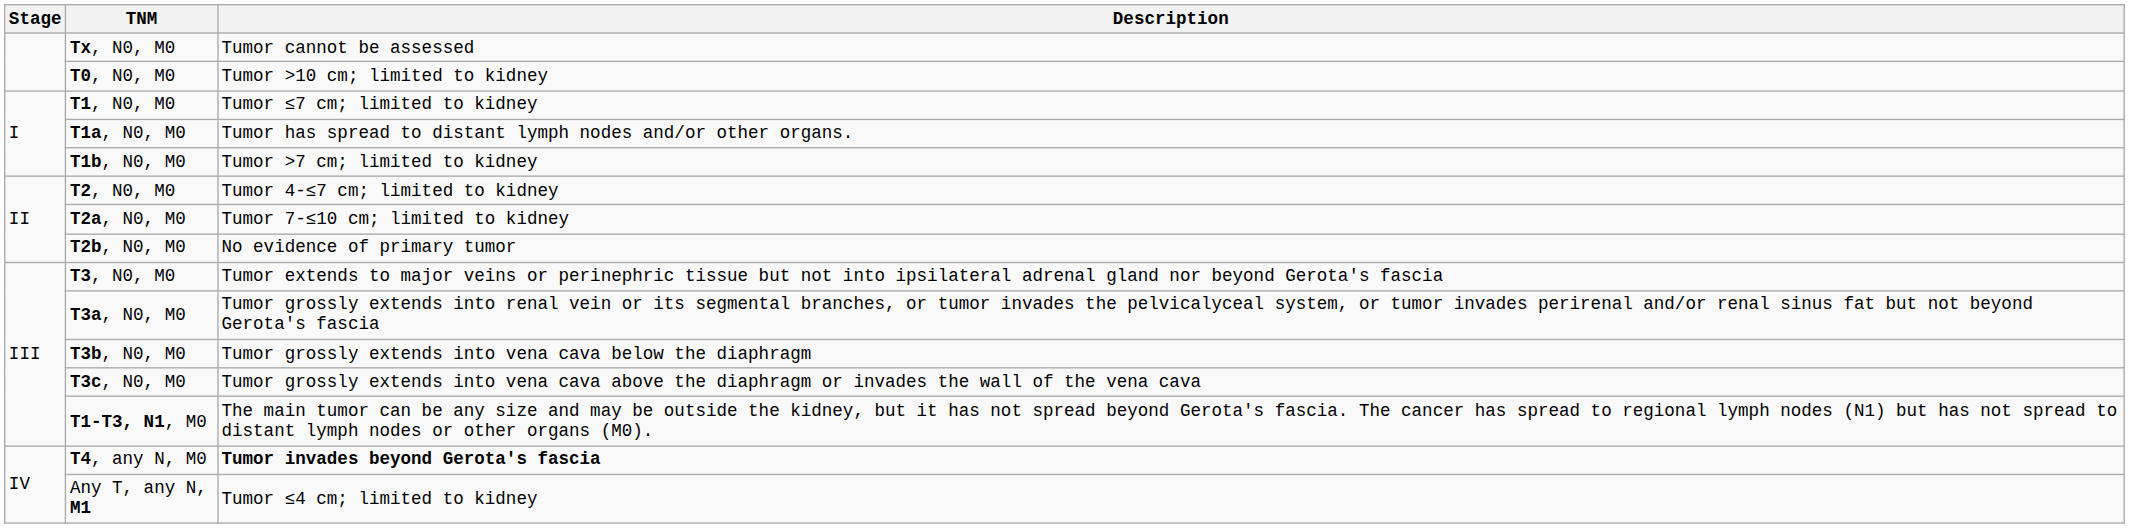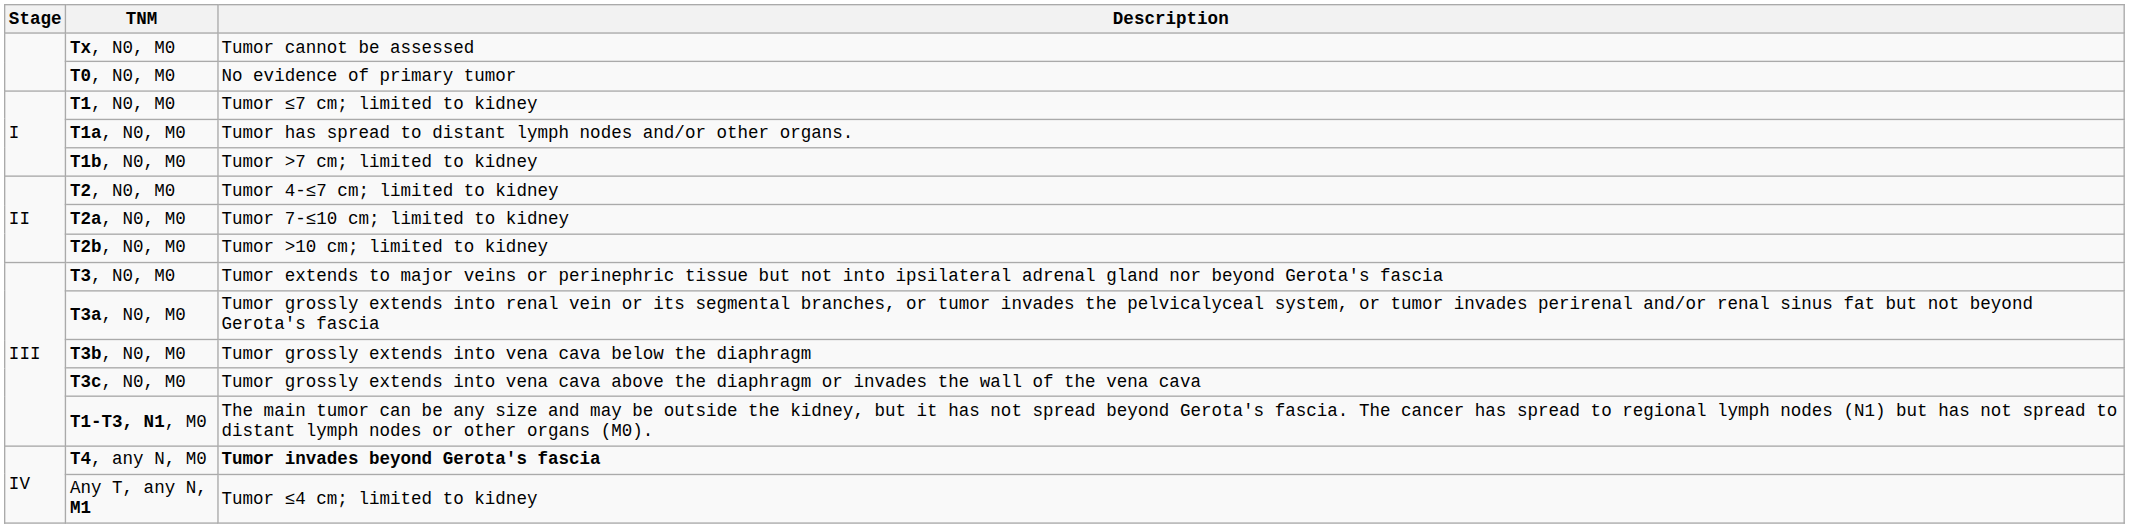T0, N0, M0 | Description: Tumor >10 cm; limited to kidney -> No evidence of primary tumor
T2b, N0, M0 | Description: No evidence of primary tumor -> Tumor >10 cm; limited to kidney
